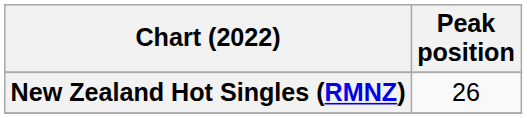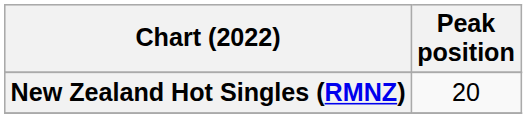New Zealand Hot Singles (RMNZ) | Peak position: 26 -> 20
